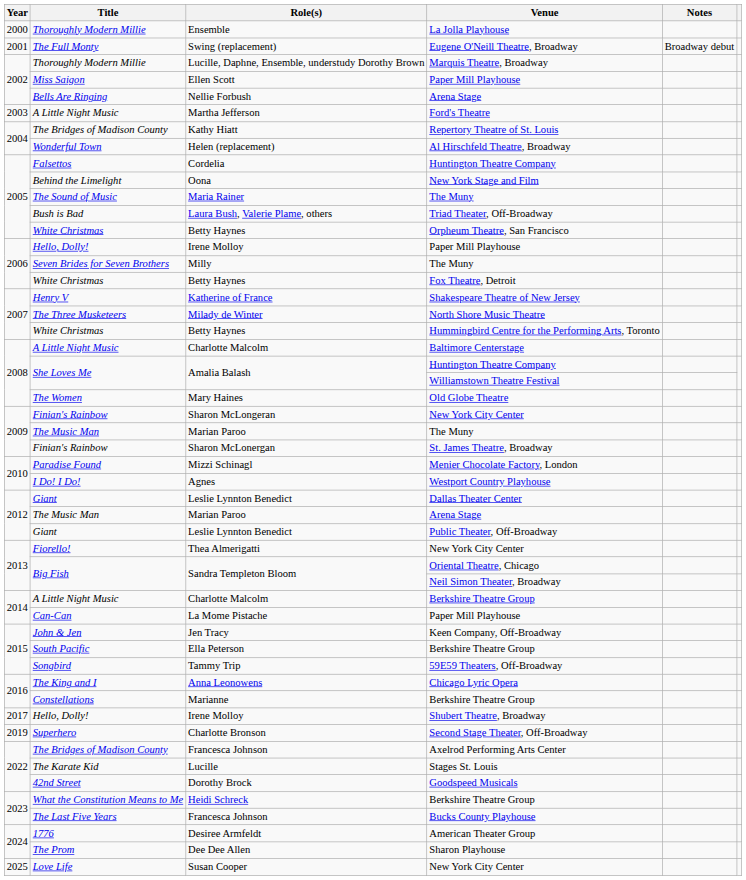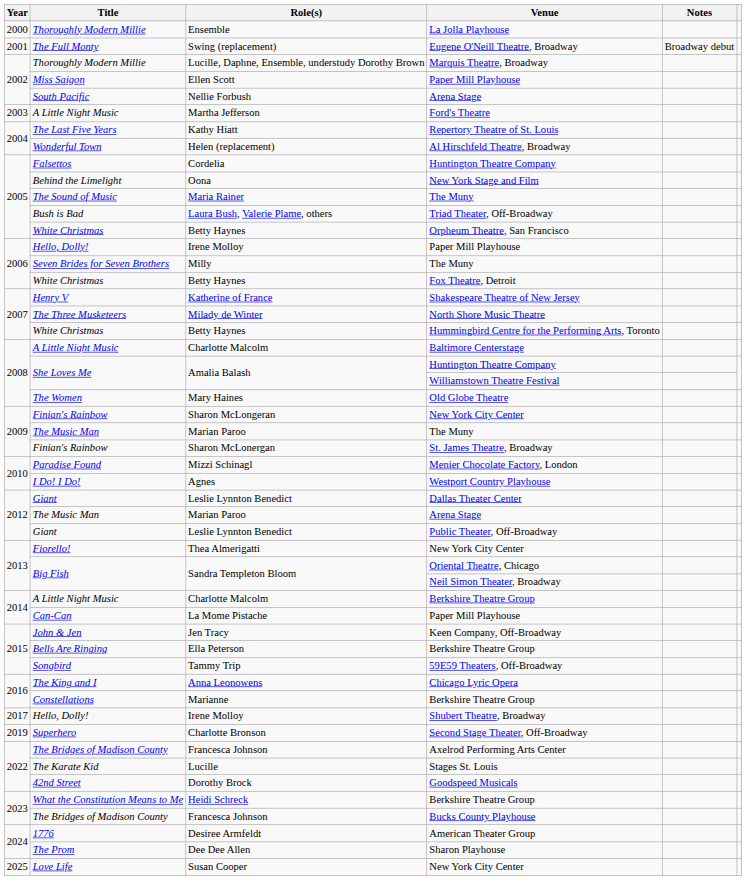Nellie Forbush | Title: Bells Are Ringing -> South Pacific
Kathy Hiatt | Title: The Bridges of Madison County -> The Last Five Years
Ella Peterson | Title: South Pacific -> Bells Are Ringing
Francesca Johnson / Bucks County Playhouse | Title: The Last Five Years -> The Bridges of Madison County
